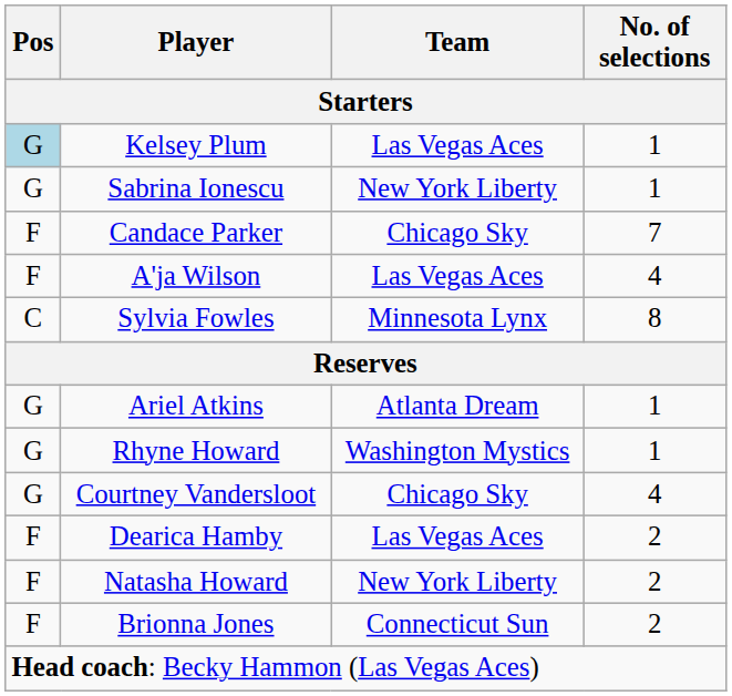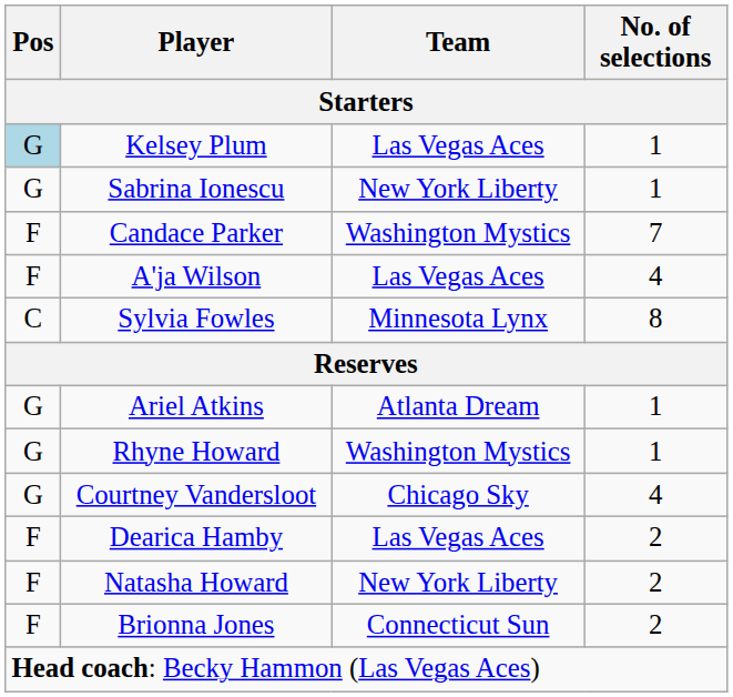Candace Parker | Team: Chicago Sky -> Washington Mystics
